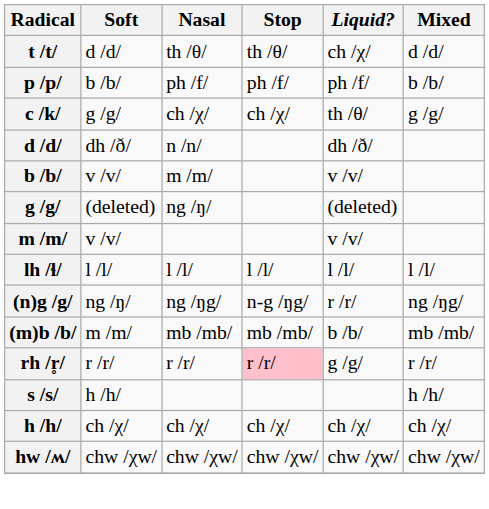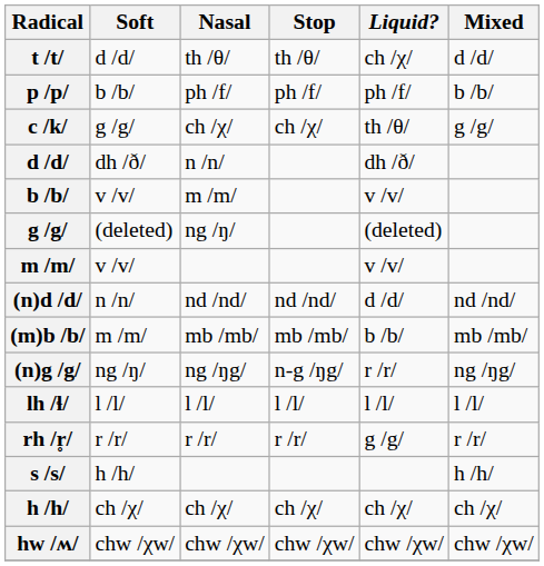+ row: (n)d /d/ | n /n/ | nd /nd/ | nd /nd/ | d /d/ | nd /nd/
rows swapped: (m)b /b/ <-> lh /ɬ/
rh /r̥/ | Stop: pink background -> no background
